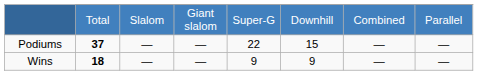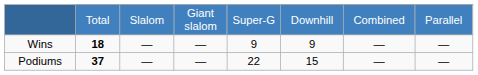rows swapped: Wins <-> Podiums
